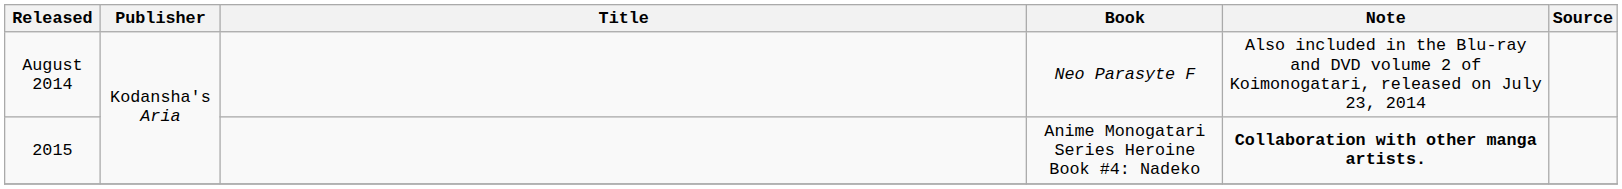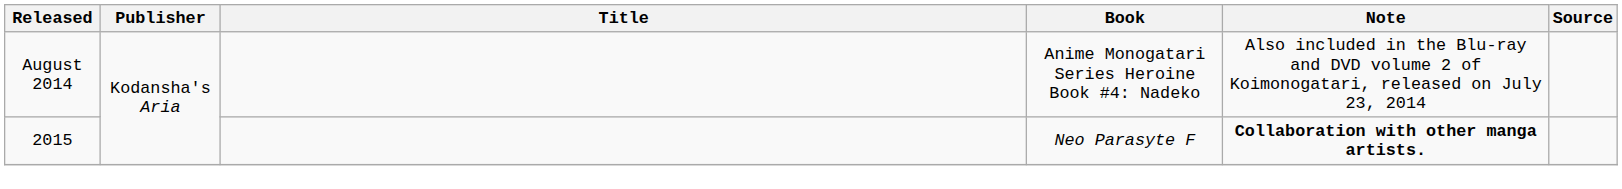August 2014 | Book: Neo Parasyte F -> Anime Monogatari Series Heroine Book #4: Nadeko
2015 | Book: Anime Monogatari Series Heroine Book #4: Nadeko -> Neo Parasyte F
